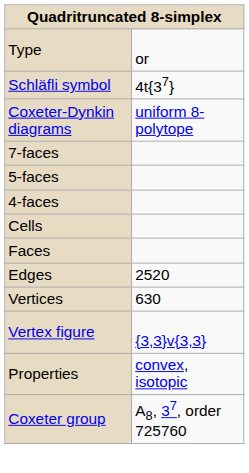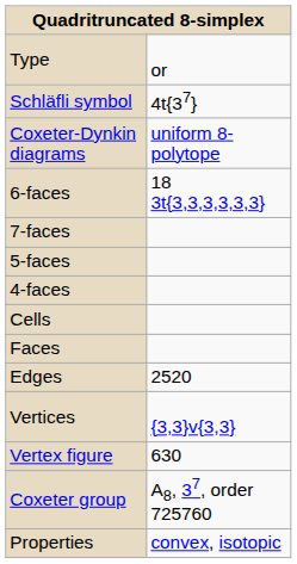+ row: 6-faces | 18 3t{3,3,3,3,3,3}
Vertices | column 2: 630 -> {3,3}v{3,3}
Vertex figure | column 2: {3,3}v{3,3} -> 630
rows swapped: Coxeter group <-> Properties
